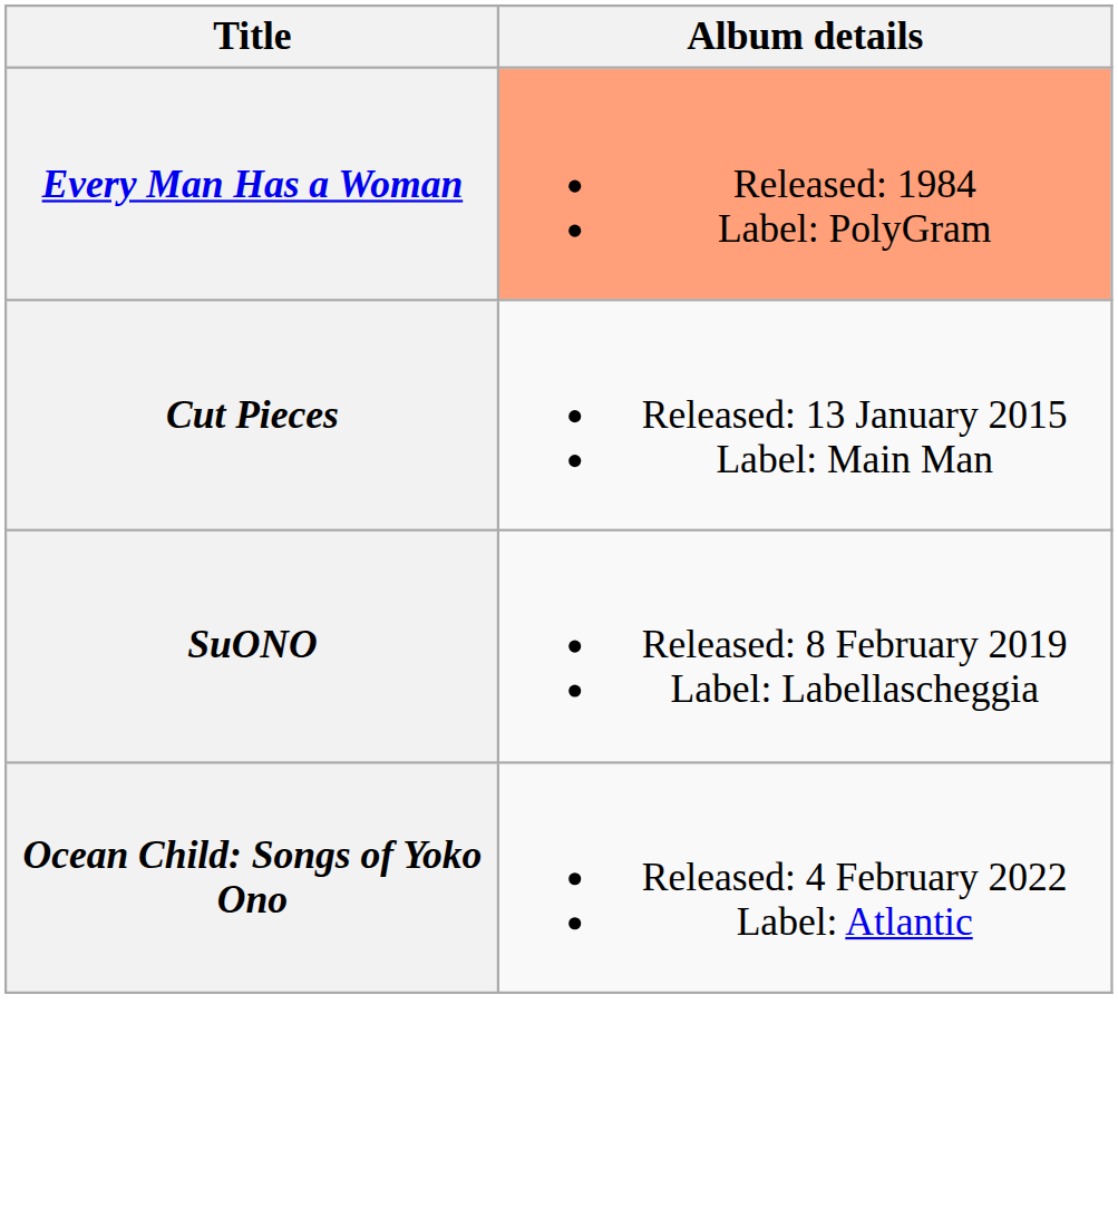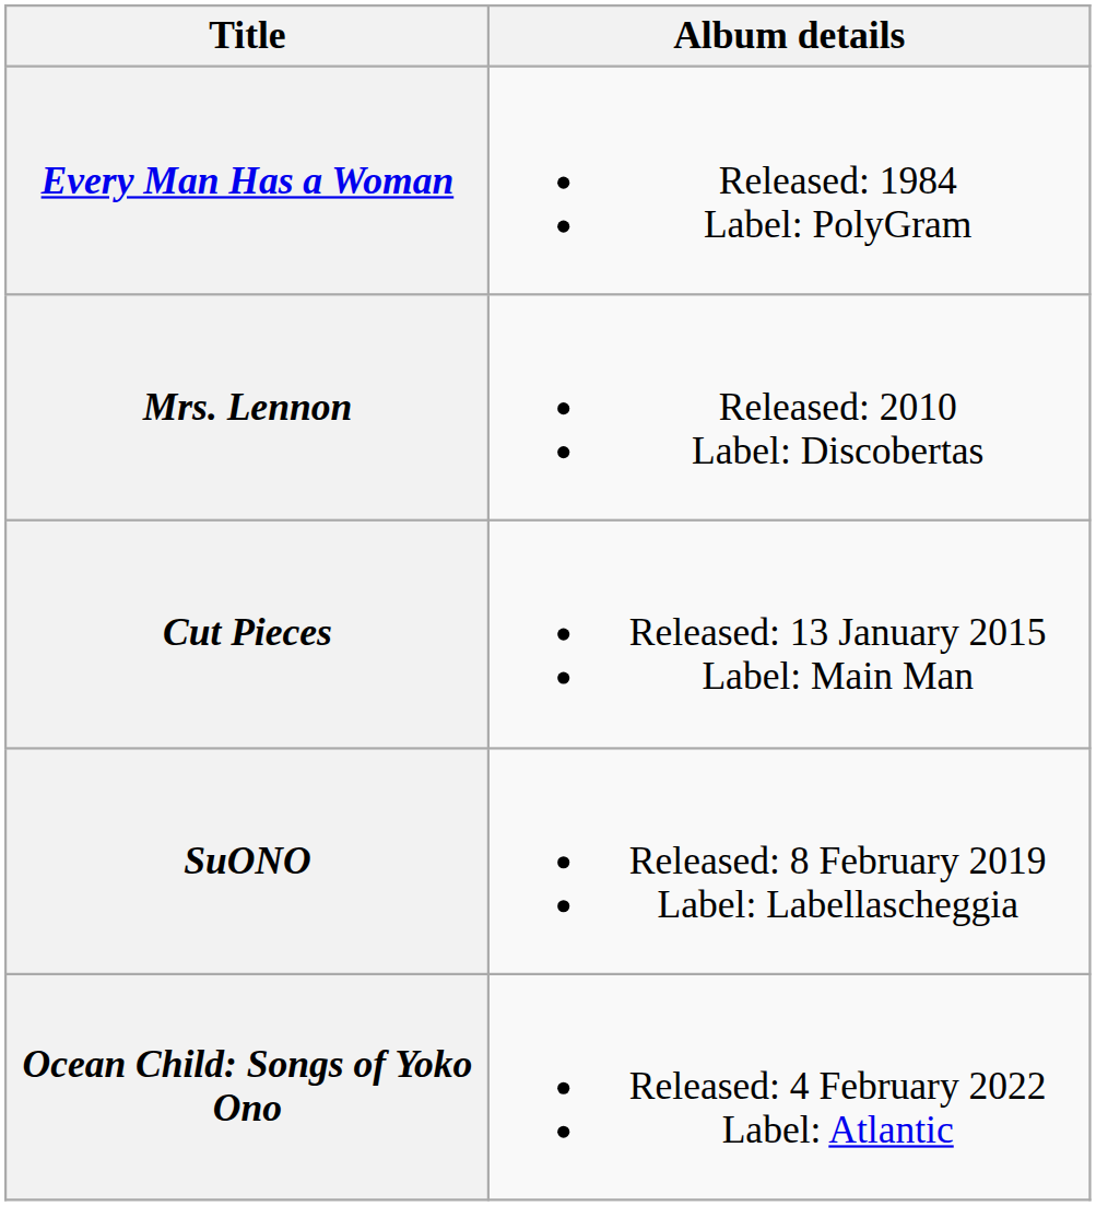Every Man Has a Woman | Album details: lightsalmon background -> no background
+ row: Mrs. Lennon | Released: 2010 Label: Discobertas
